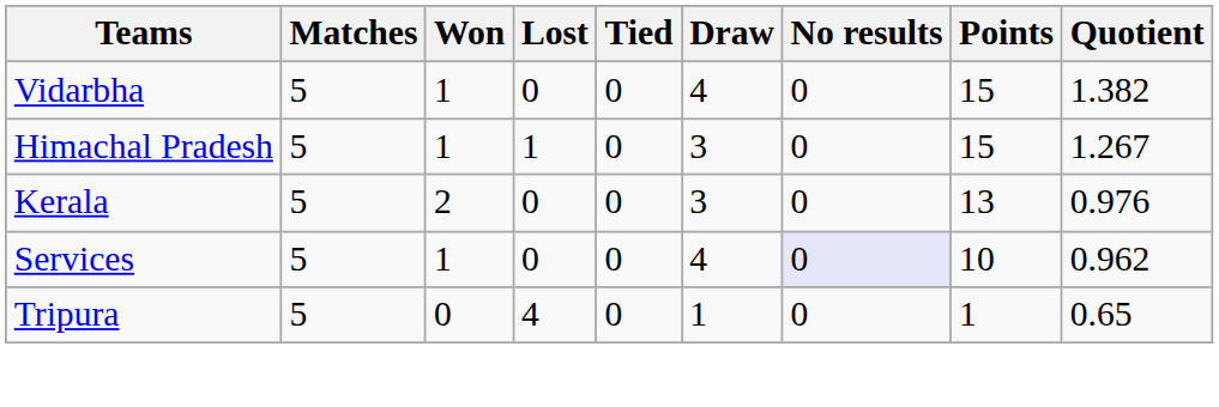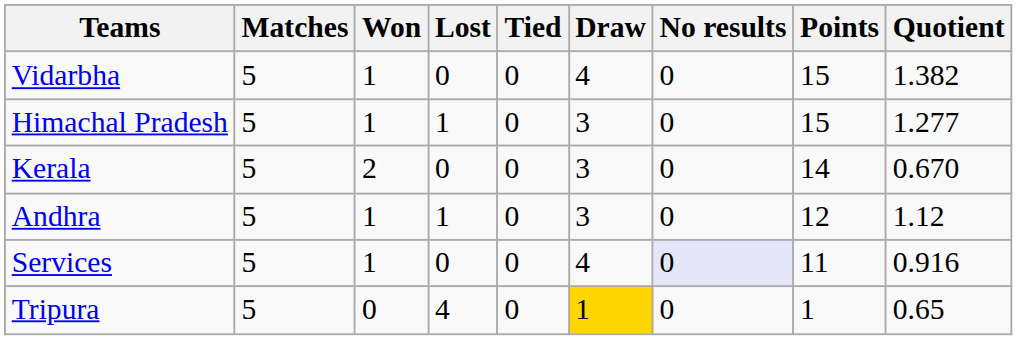Himachal Pradesh | Quotient: 1.267 -> 1.277
Kerala | Points: 13 -> 14
Kerala | Quotient: 0.976 -> 0.670
+ row: Andhra | 5 | 1 | 1 | 0 | 3 | 0 | 12 | 1.12
Services | Points: 10 -> 11
Services | Quotient: 0.962 -> 0.916
Tripura | Draw: no background -> gold background
